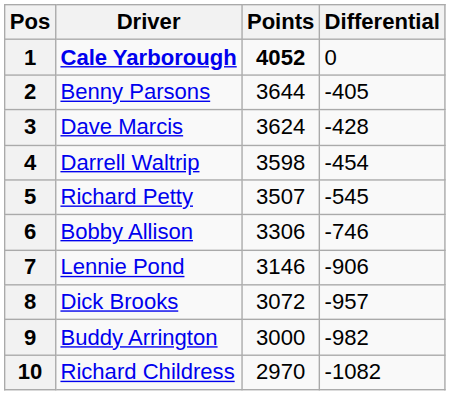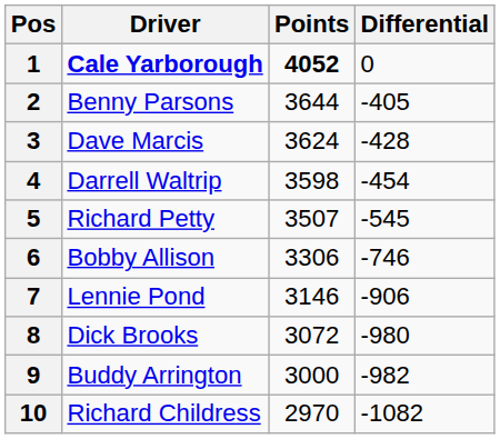8 | Differential: -957 -> -980
